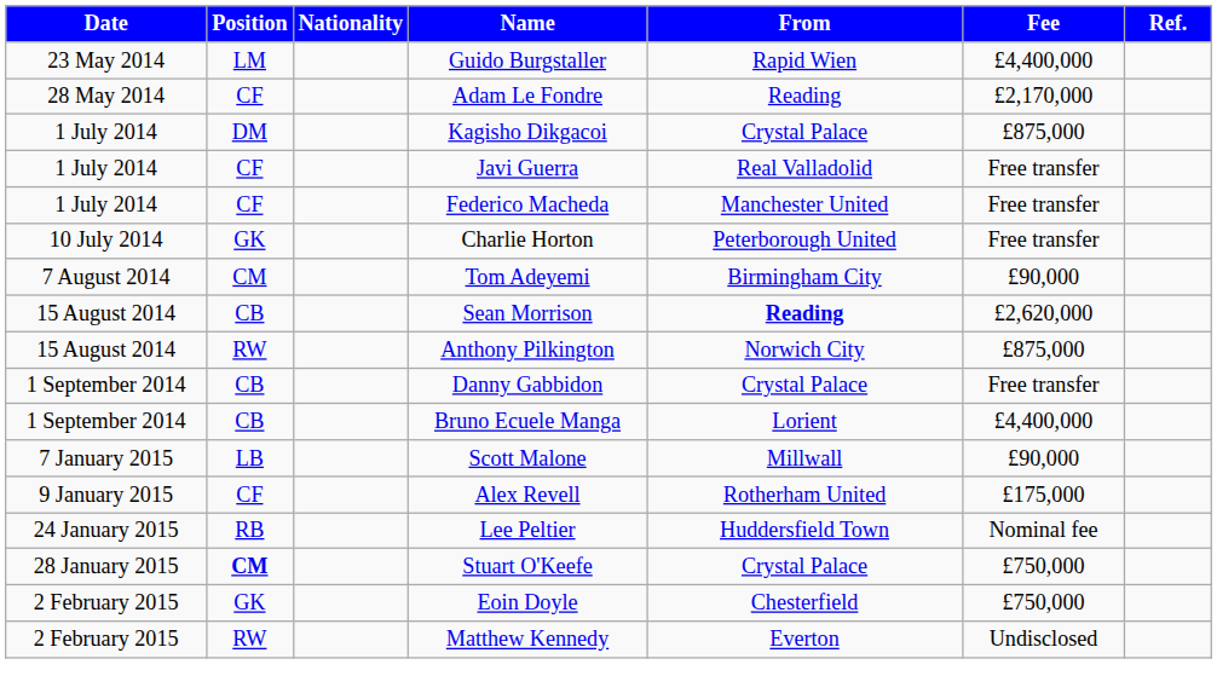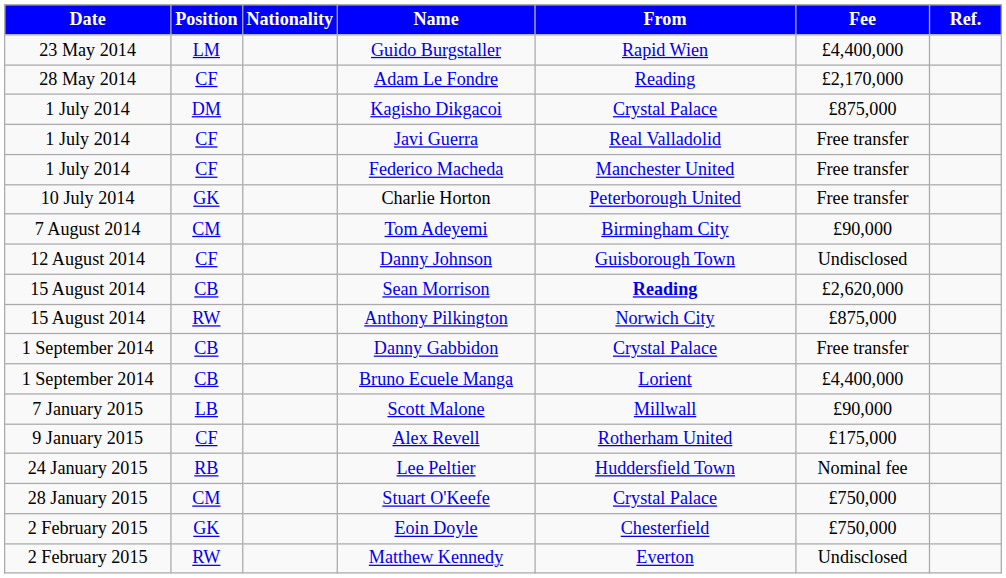+ row: 12 August 2014 | CF | Danny Johnson | Guisborough Town | Undisclosed
Stuart O'Keefe | Position: bold -> normal
